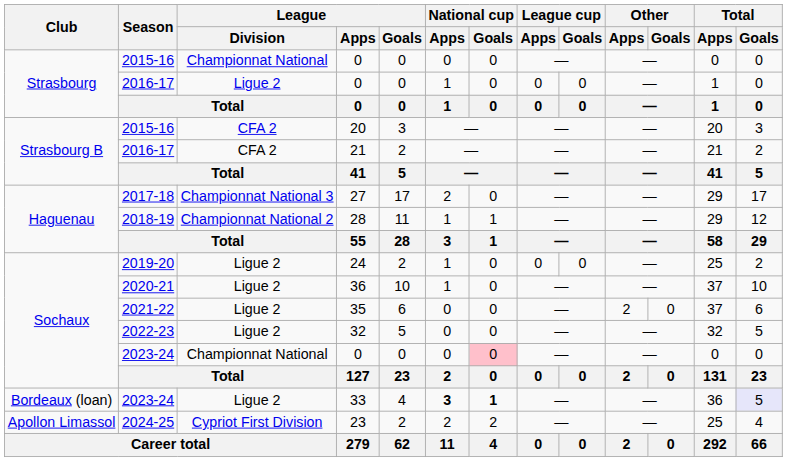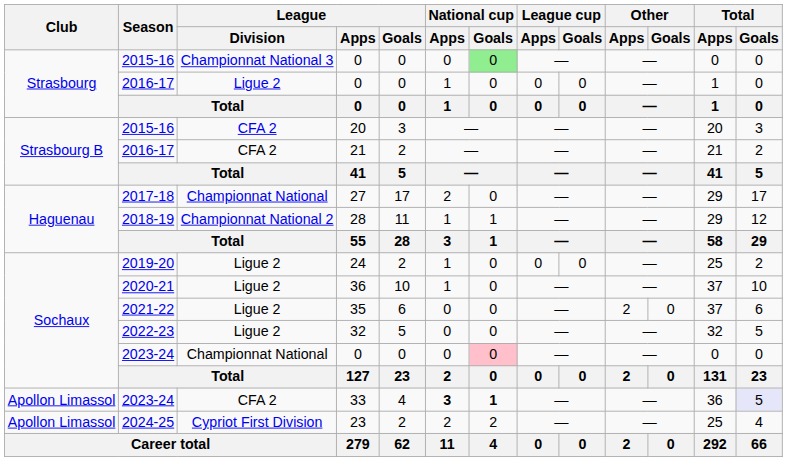2015-16 / 0 | League / Division: Championnat National -> Championnat National 3
2015-16 / 0 | National cup / Goals: no background -> lightgreen background
27 | League / Division: Championnat National 3 -> Championnat National
33 | Club: Bordeaux (loan) -> Apollon Limassol
33 | League / Division: Ligue 2 -> CFA 2
